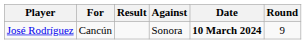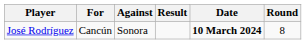columns swapped: Against <-> Result
José Rodríguez | Round: 9 -> 8
